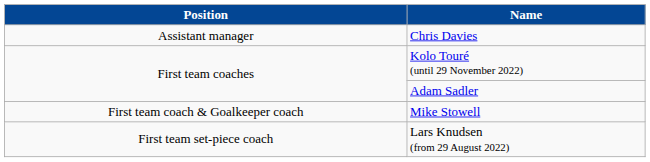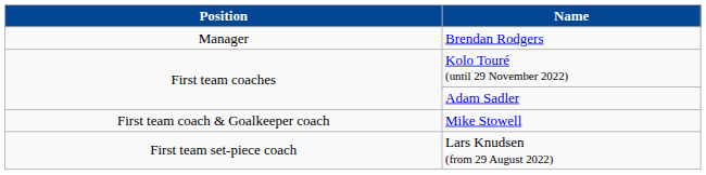+ row: Manager | Brendan Rodgers
- row: Assistant manager | Chris Davies
